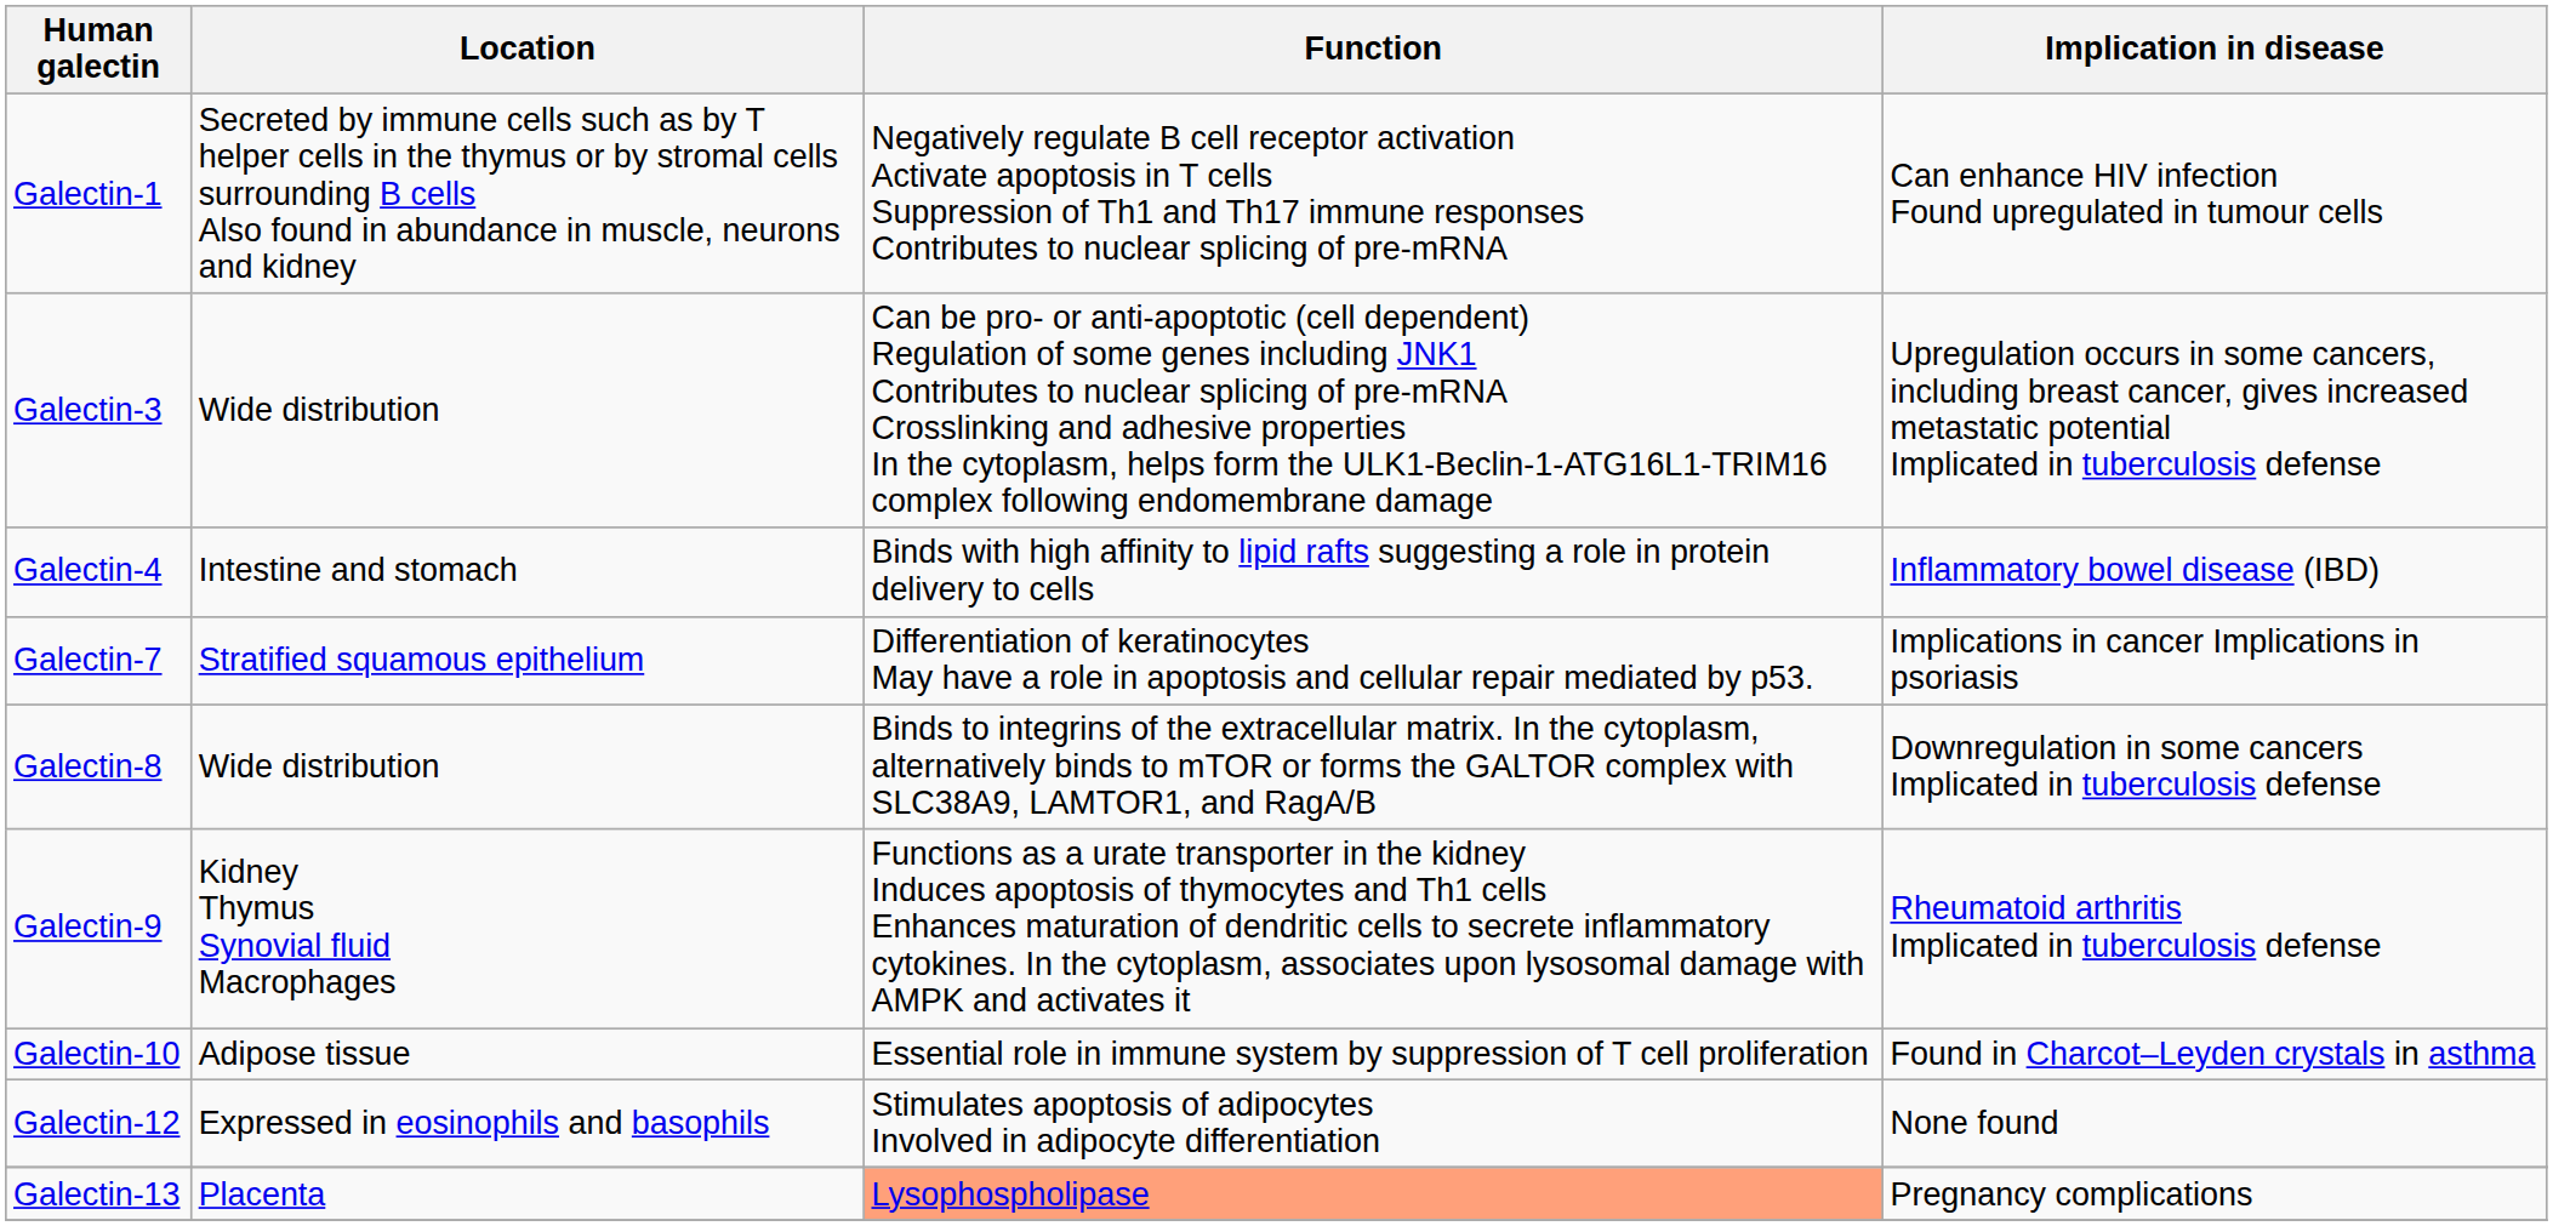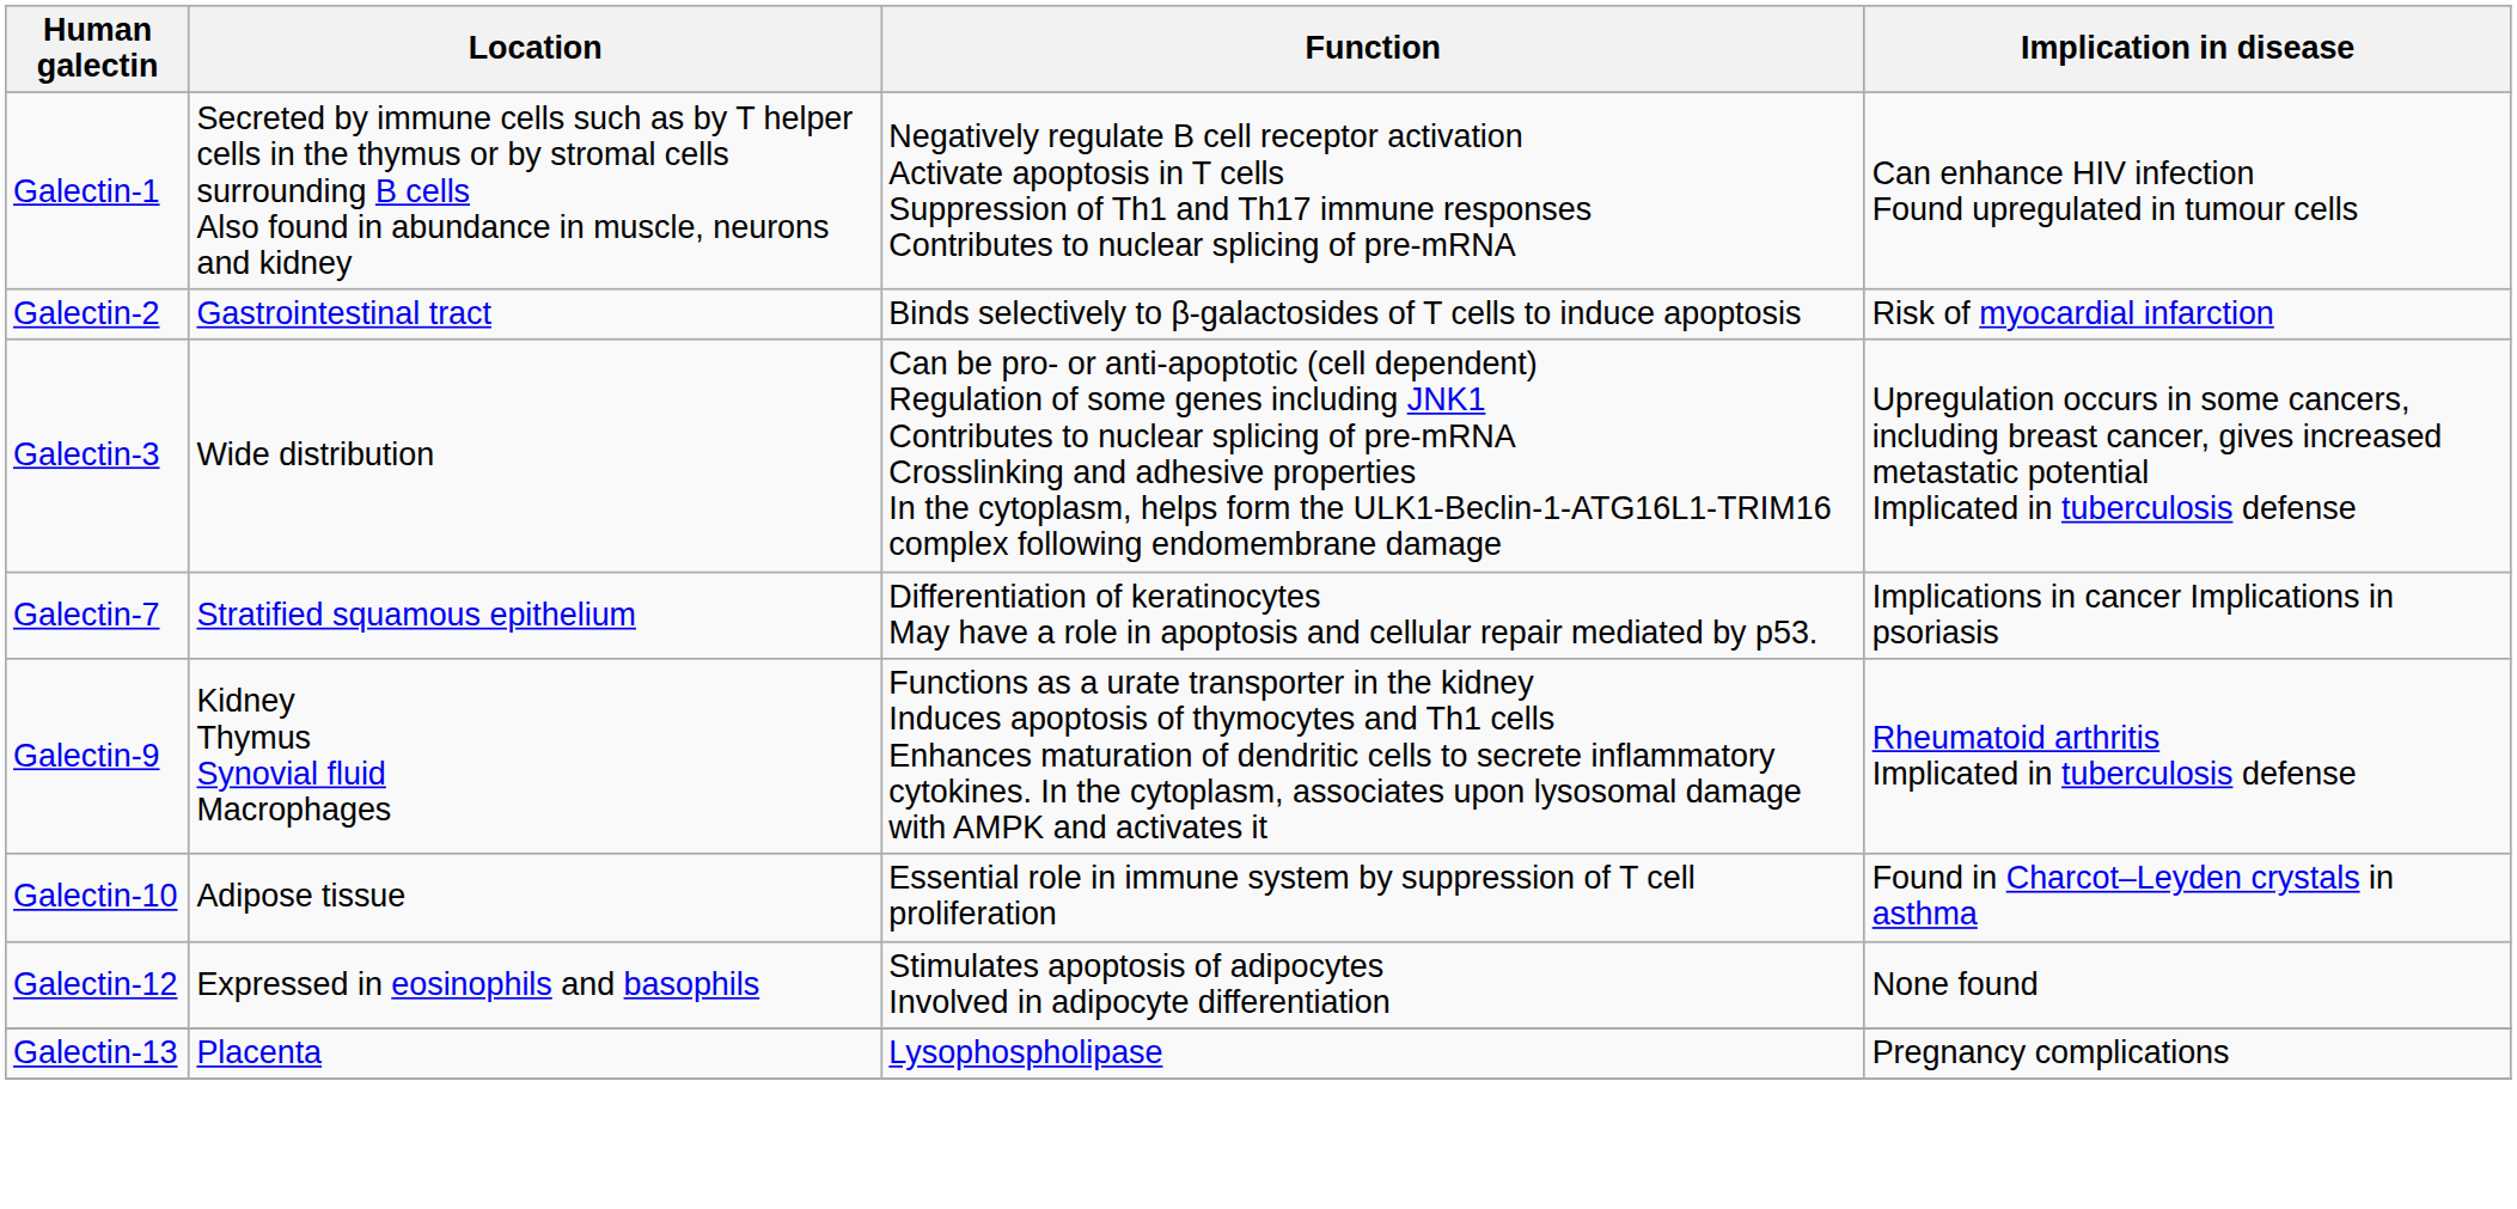+ row: Galectin-2 | Gastrointestinal tract | Binds selectively to β-galactosides of T cells to induce apoptosis | Risk of myocardial infarction
- row: Galectin-4 | Intestine and stomach | Binds with high affinity to lipid rafts suggesting a role in protein delivery to cells | Inflammatory bowel disease (IBD)
- row: Galectin-8 | Wide distribution | Binds to integrins of the extracellular matrix. In the cytoplasm, alternatively binds to mTOR or forms the GALTOR complex with SLC38A9, LAMTOR1, and RagA/B | Downregulation in some cancers Implicated in tuberculosis defense
Galectin-13 | Function: lightsalmon background -> no background
